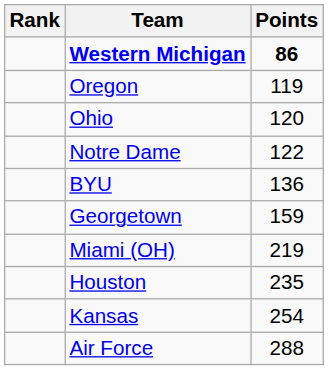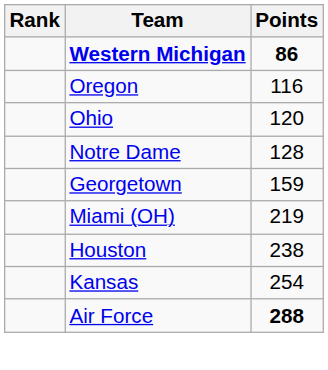Oregon | Points: 119 -> 116
Notre Dame | Points: 122 -> 128
- row: BYU | 136
Houston | Points: 235 -> 238
Air Force | Points: normal -> bold
